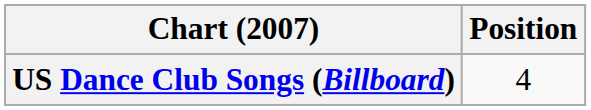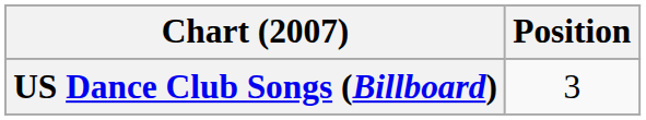US Dance Club Songs (Billboard) | Position: 4 -> 3
